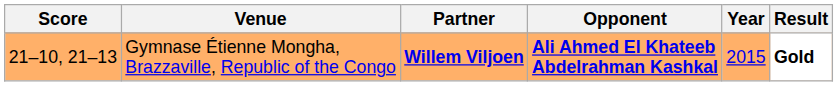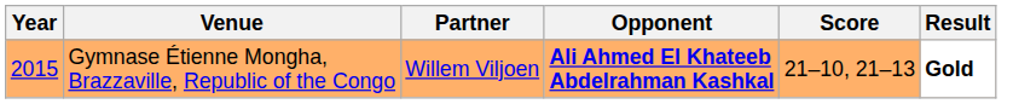columns swapped: Year <-> Score
Gymnase Étienne Mongha, Brazzaville, Republic of the Congo | Partner: bold -> normal
